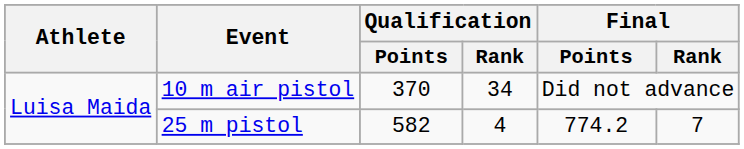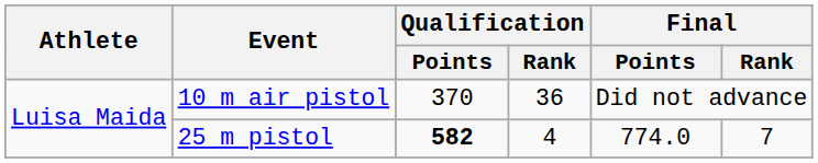10 m air pistol | Qualification / Rank: 34 -> 36
25 m pistol | Qualification / Points: normal -> bold
25 m pistol | Final / Points: 774.2 -> 774.0
